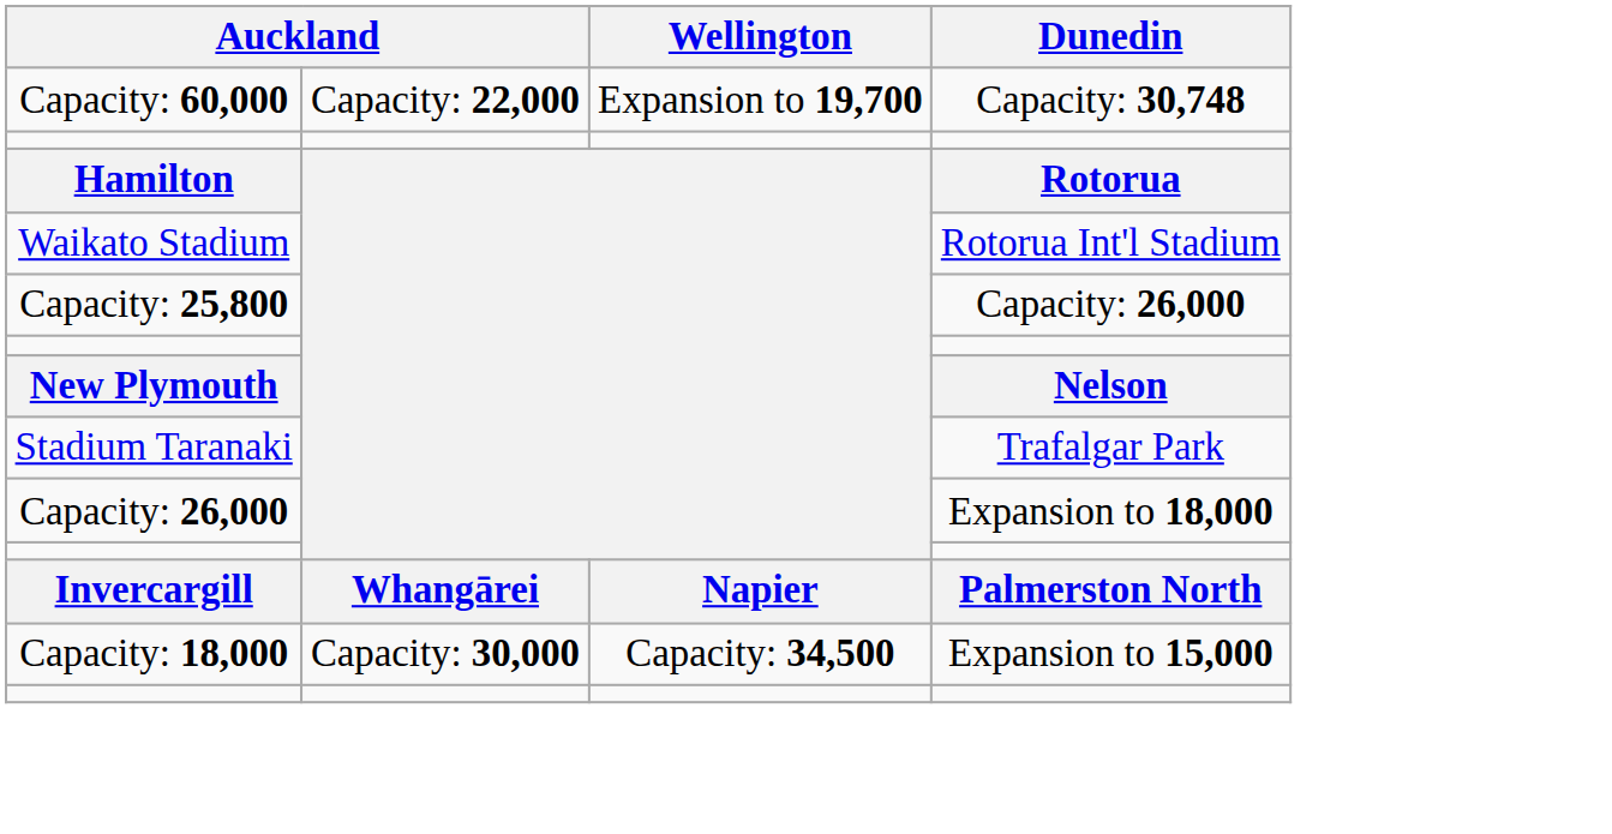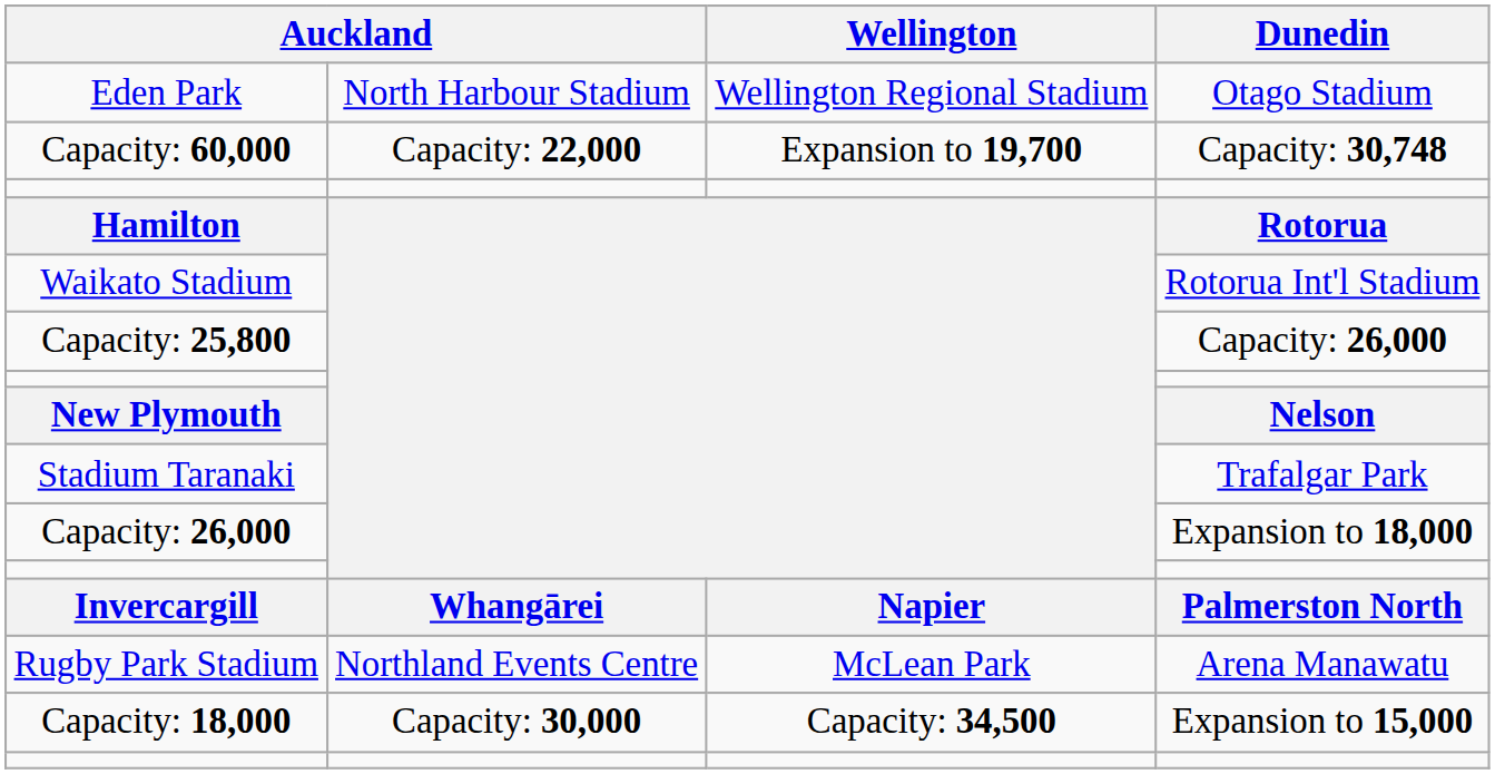+ row: Eden Park | North Harbour Stadium | Wellington Regional Stadium | Otago Stadium
+ row: Rugby Park Stadium | Northland Events Centre | McLean Park | Arena Manawatu
